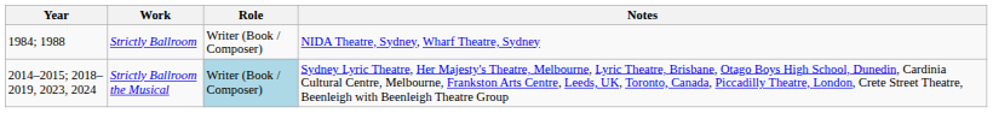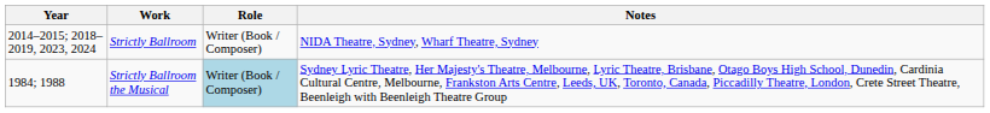Strictly Ballroom | Year: 1984; 1988 -> 2014–2015; 2018–2019, 2023, 2024
Strictly Ballroom the Musical | Year: 2014–2015; 2018–2019, 2023, 2024 -> 1984; 1988
